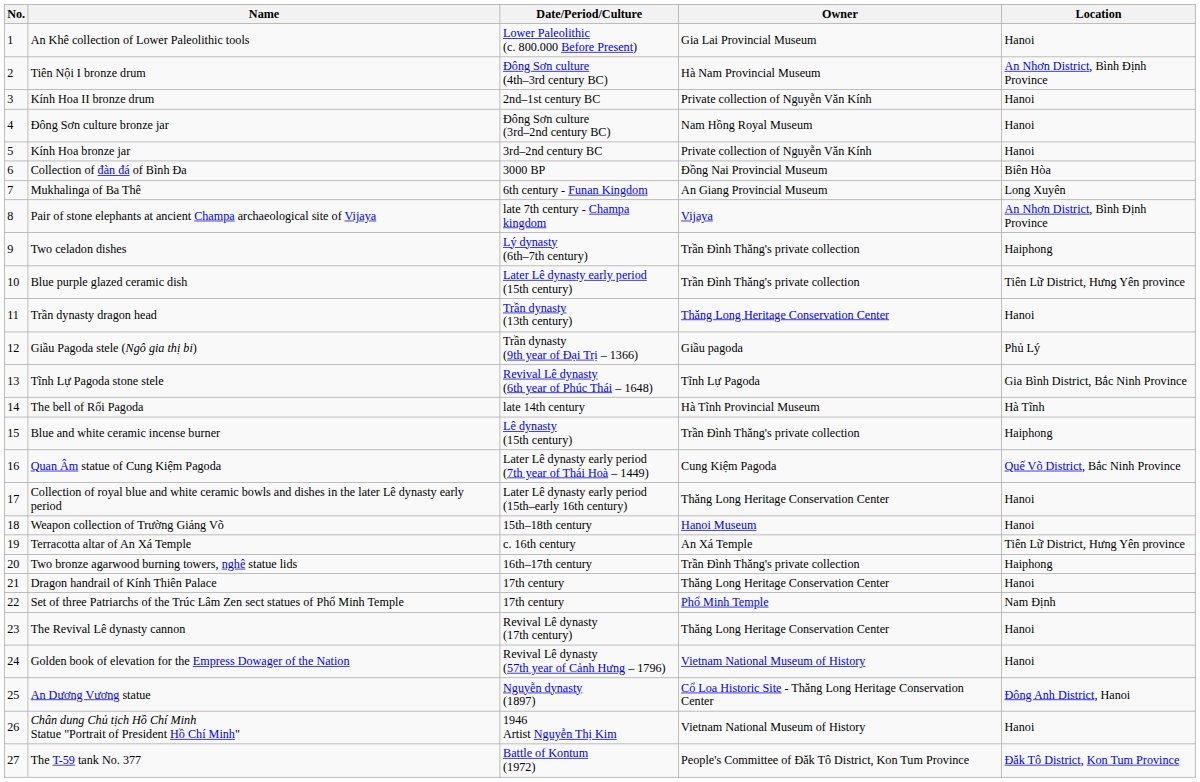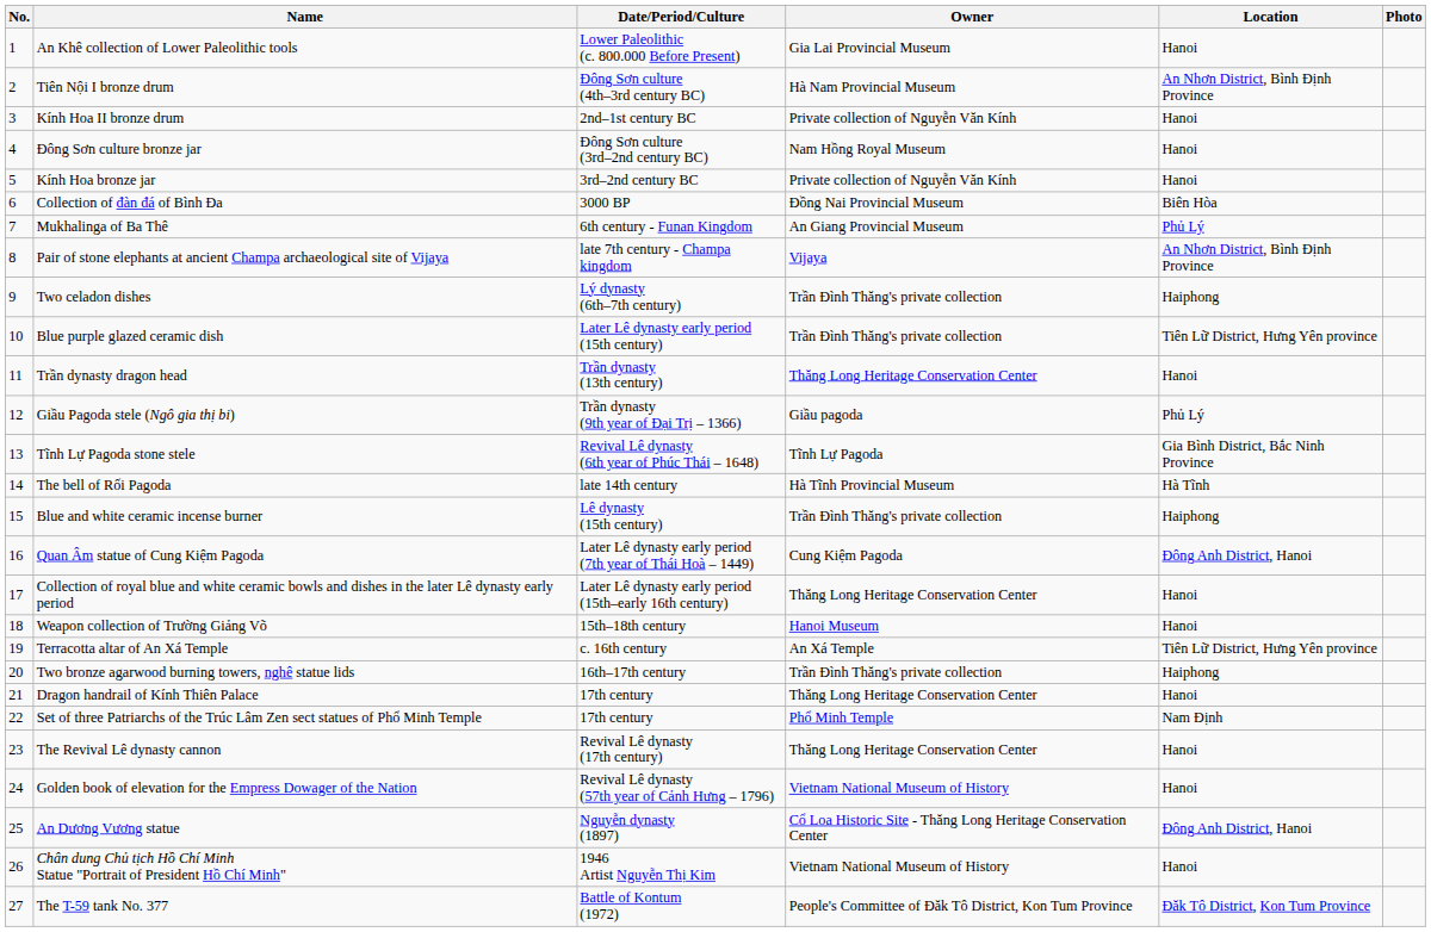+ column: Photo
Mukhalinga of Ba Thê | Location: Long Xuyên -> Phủ Lý
Quan Âm statue of Cung Kiệm Pagoda | Location: Quế Võ District, Bắc Ninh Province -> Đông Anh District, Hanoi
